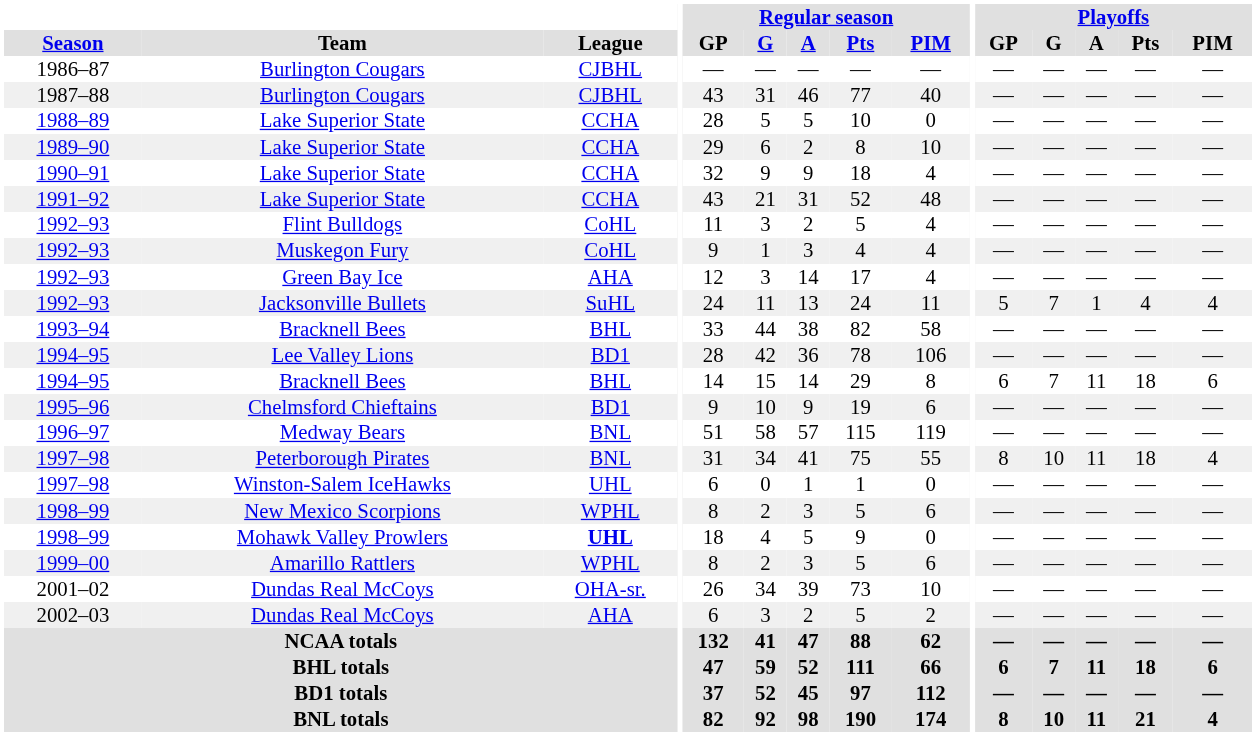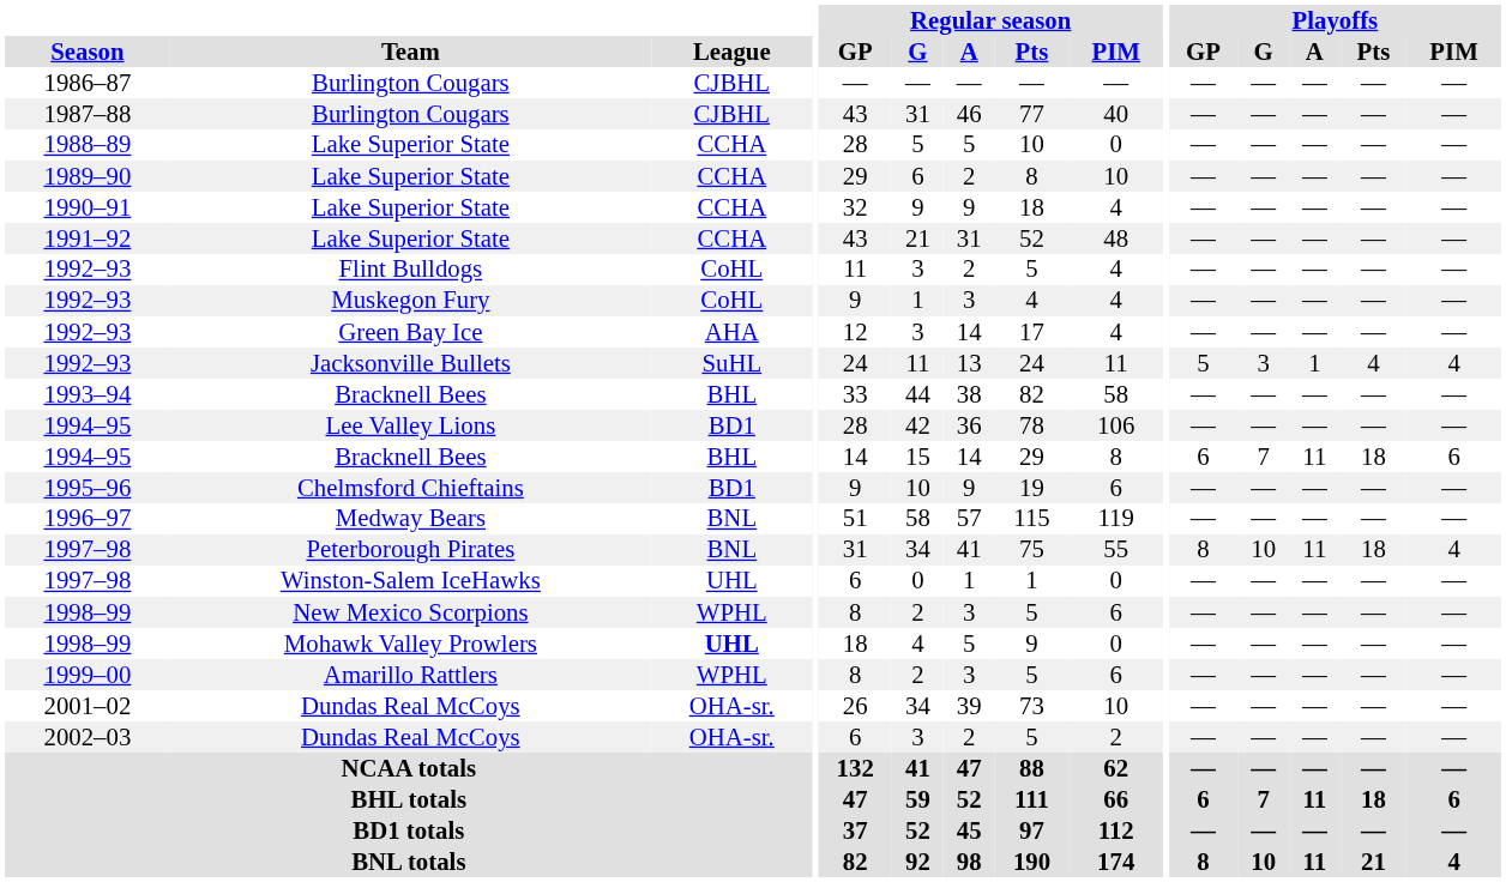1992–93 / Jacksonville Bullets | Playoffs / G: 7 -> 3
2002–03 | League: AHA -> OHA-sr.
